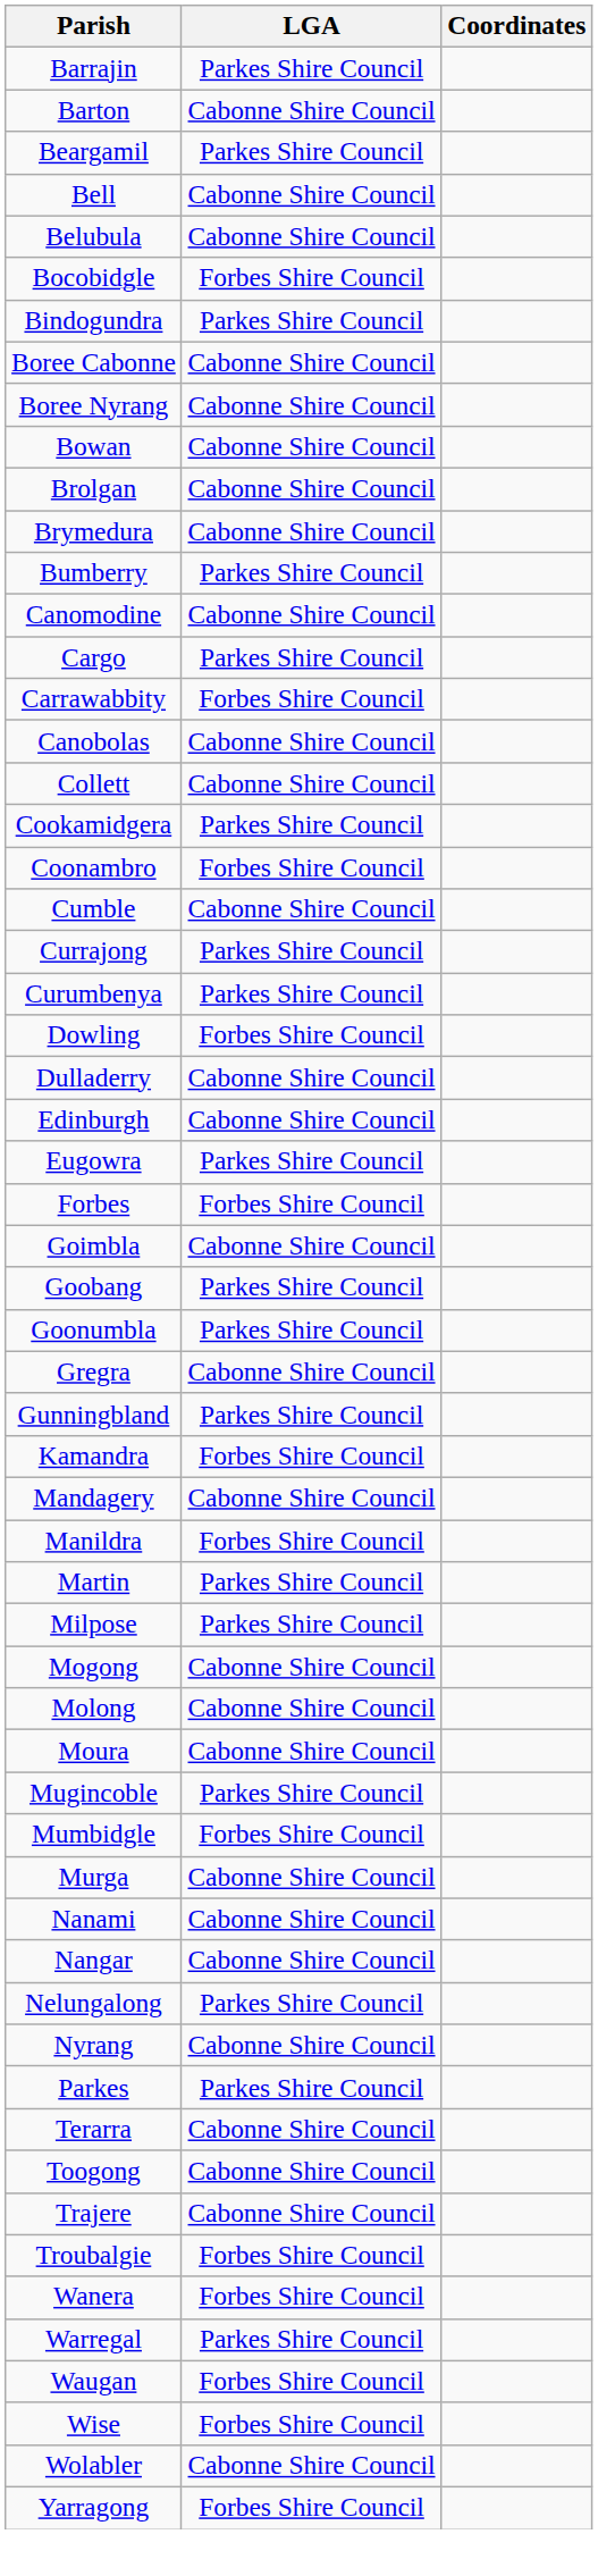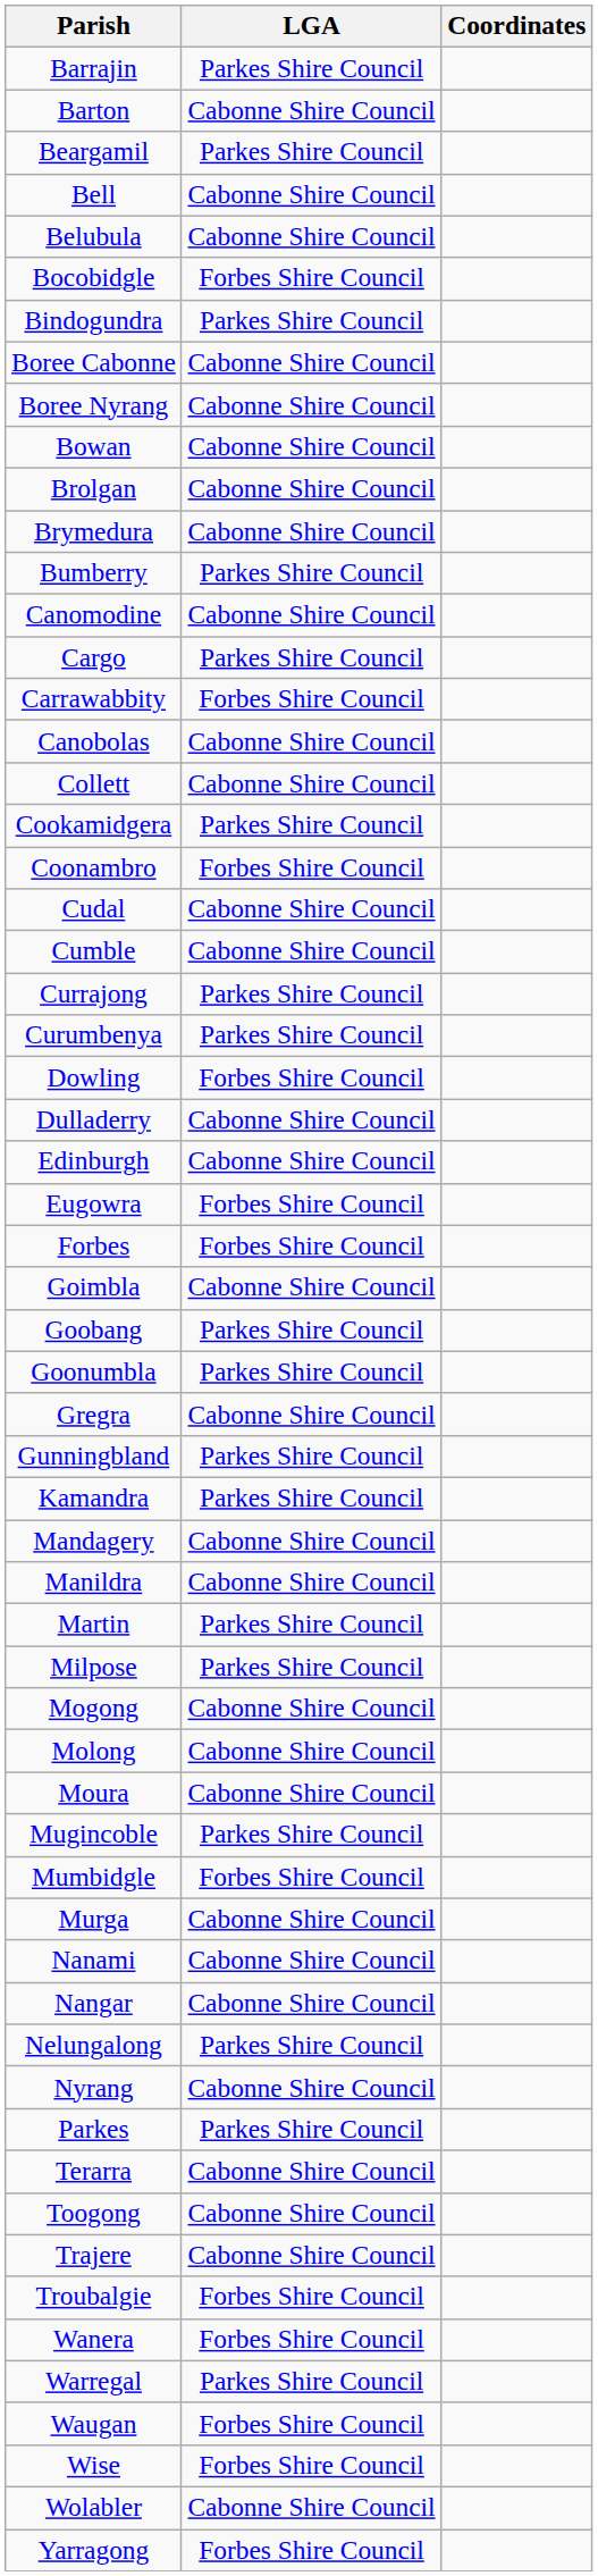+ row: Cudal | Cabonne Shire Council
Eugowra | LGA: Parkes Shire Council -> Forbes Shire Council
Kamandra | LGA: Forbes Shire Council -> Parkes Shire Council
Manildra | LGA: Forbes Shire Council -> Cabonne Shire Council
